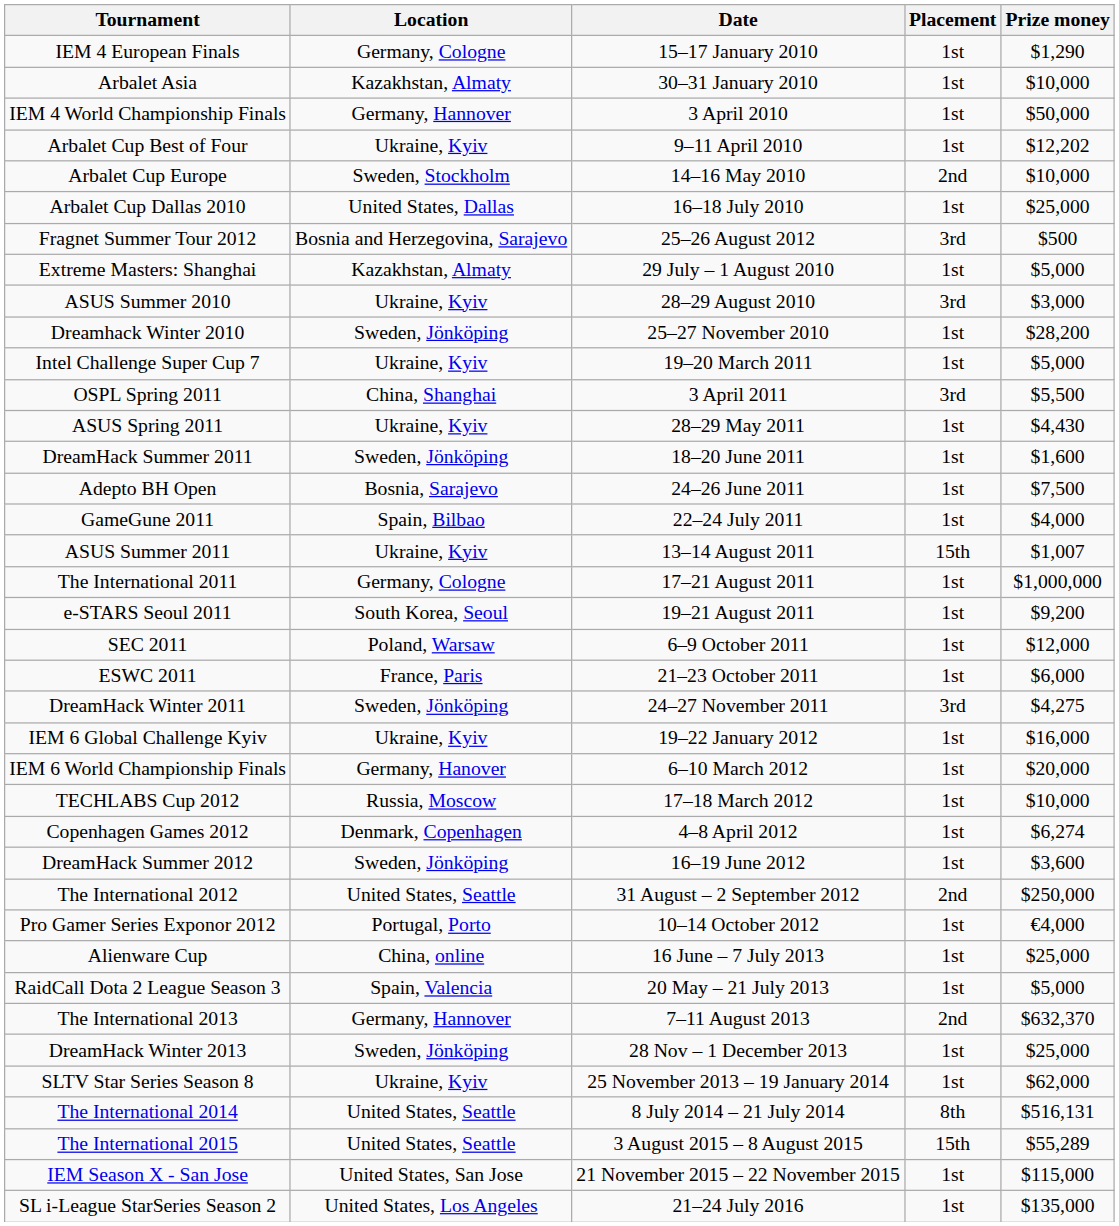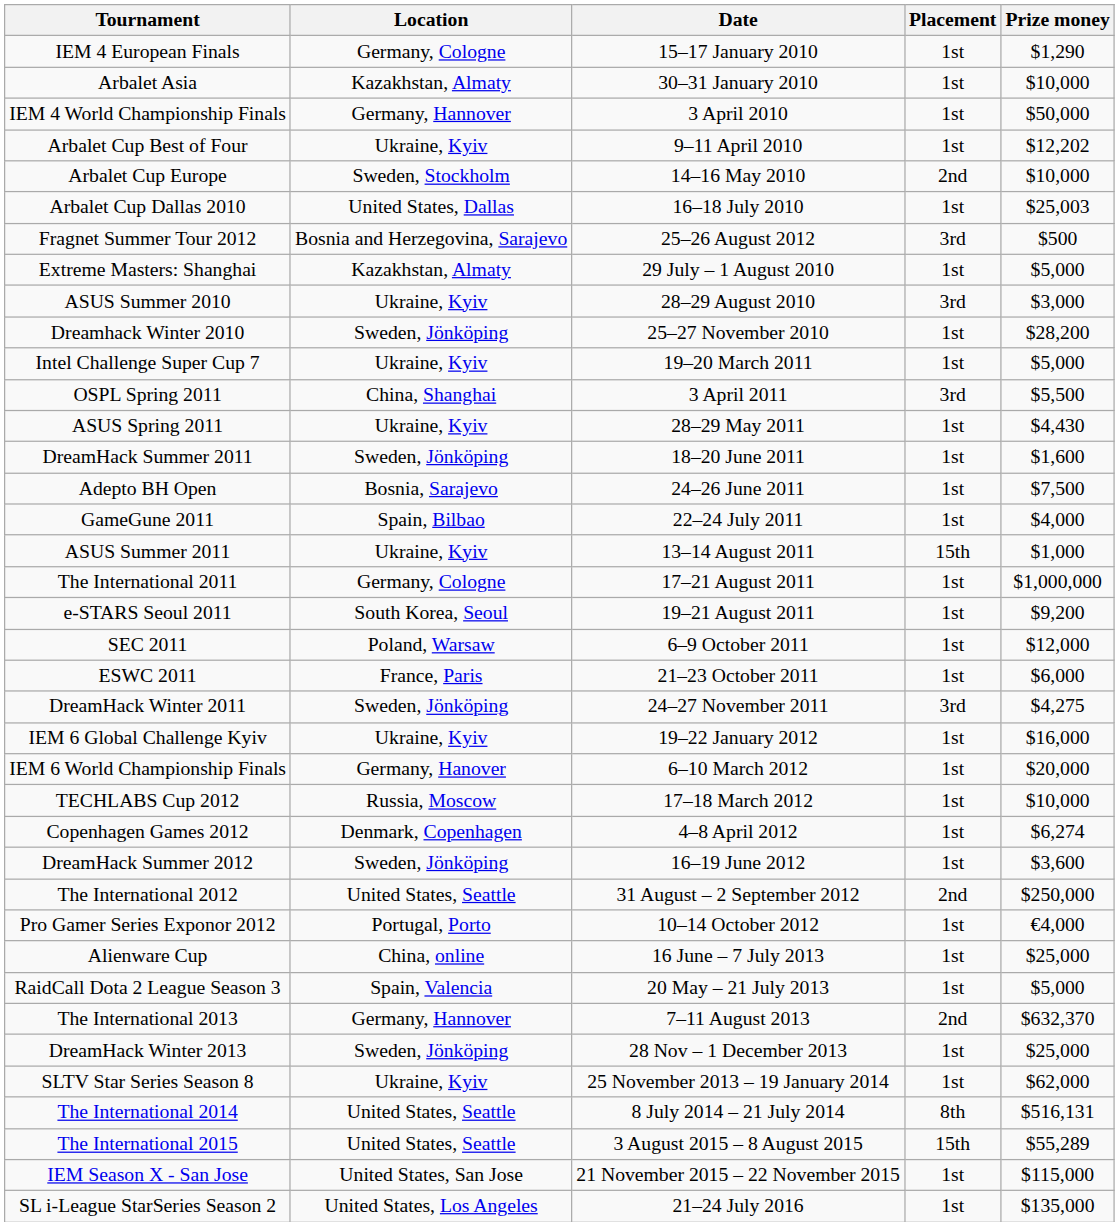Arbalet Cup Dallas 2010 | Prize money: $25,000 -> $25,003
ASUS Summer 2011 | Prize money: $1,007 -> $1,000
